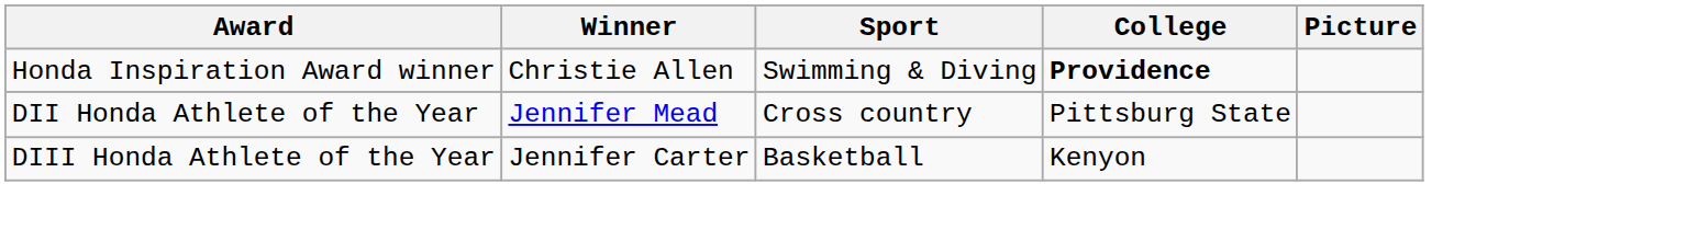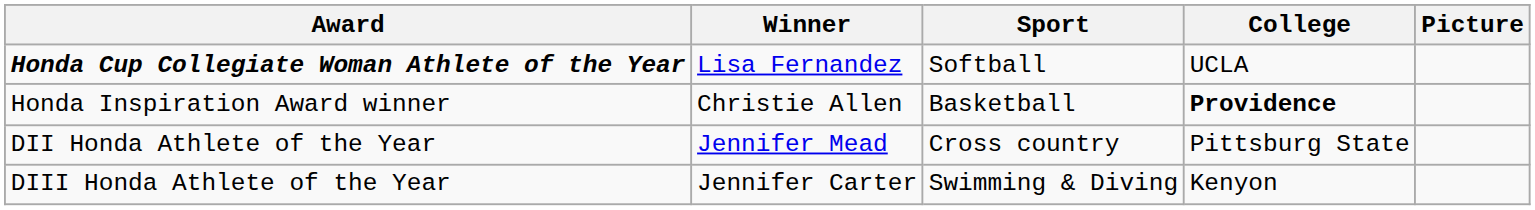+ row: Honda Cup Collegiate Woman Athlete of the Year | Lisa Fernandez | Softball | UCLA
Honda Inspiration Award winner | Sport: Swimming & Diving -> Basketball
DIII Honda Athlete of the Year | Sport: Basketball -> Swimming & Diving
